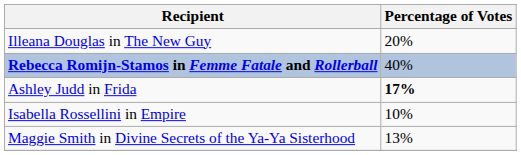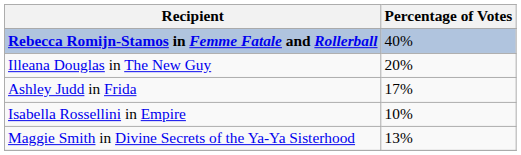rows swapped: Rebecca Romijn-Stamos in Femme Fatale and Rollerball <-> Illeana Douglas in The New Guy
Ashley Judd in Frida | Percentage of Votes: bold -> normal
